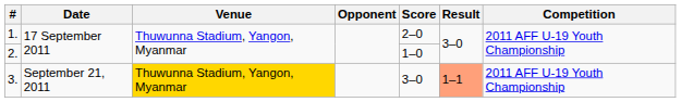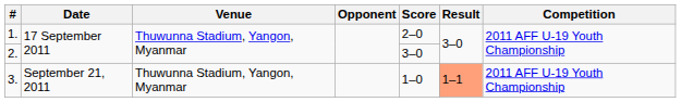2. | Score: 1–0 -> 3–0
3. | Venue: gold background -> no background
3. | Score: 3–0 -> 1–0
